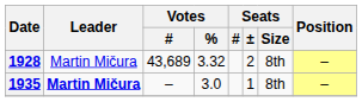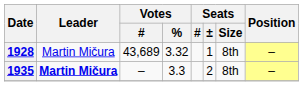1928 | Seats / ±: 2 -> 1
1935 | Votes / %: 3.0 -> 3.3
1935 | Seats / ±: 1 -> 2
